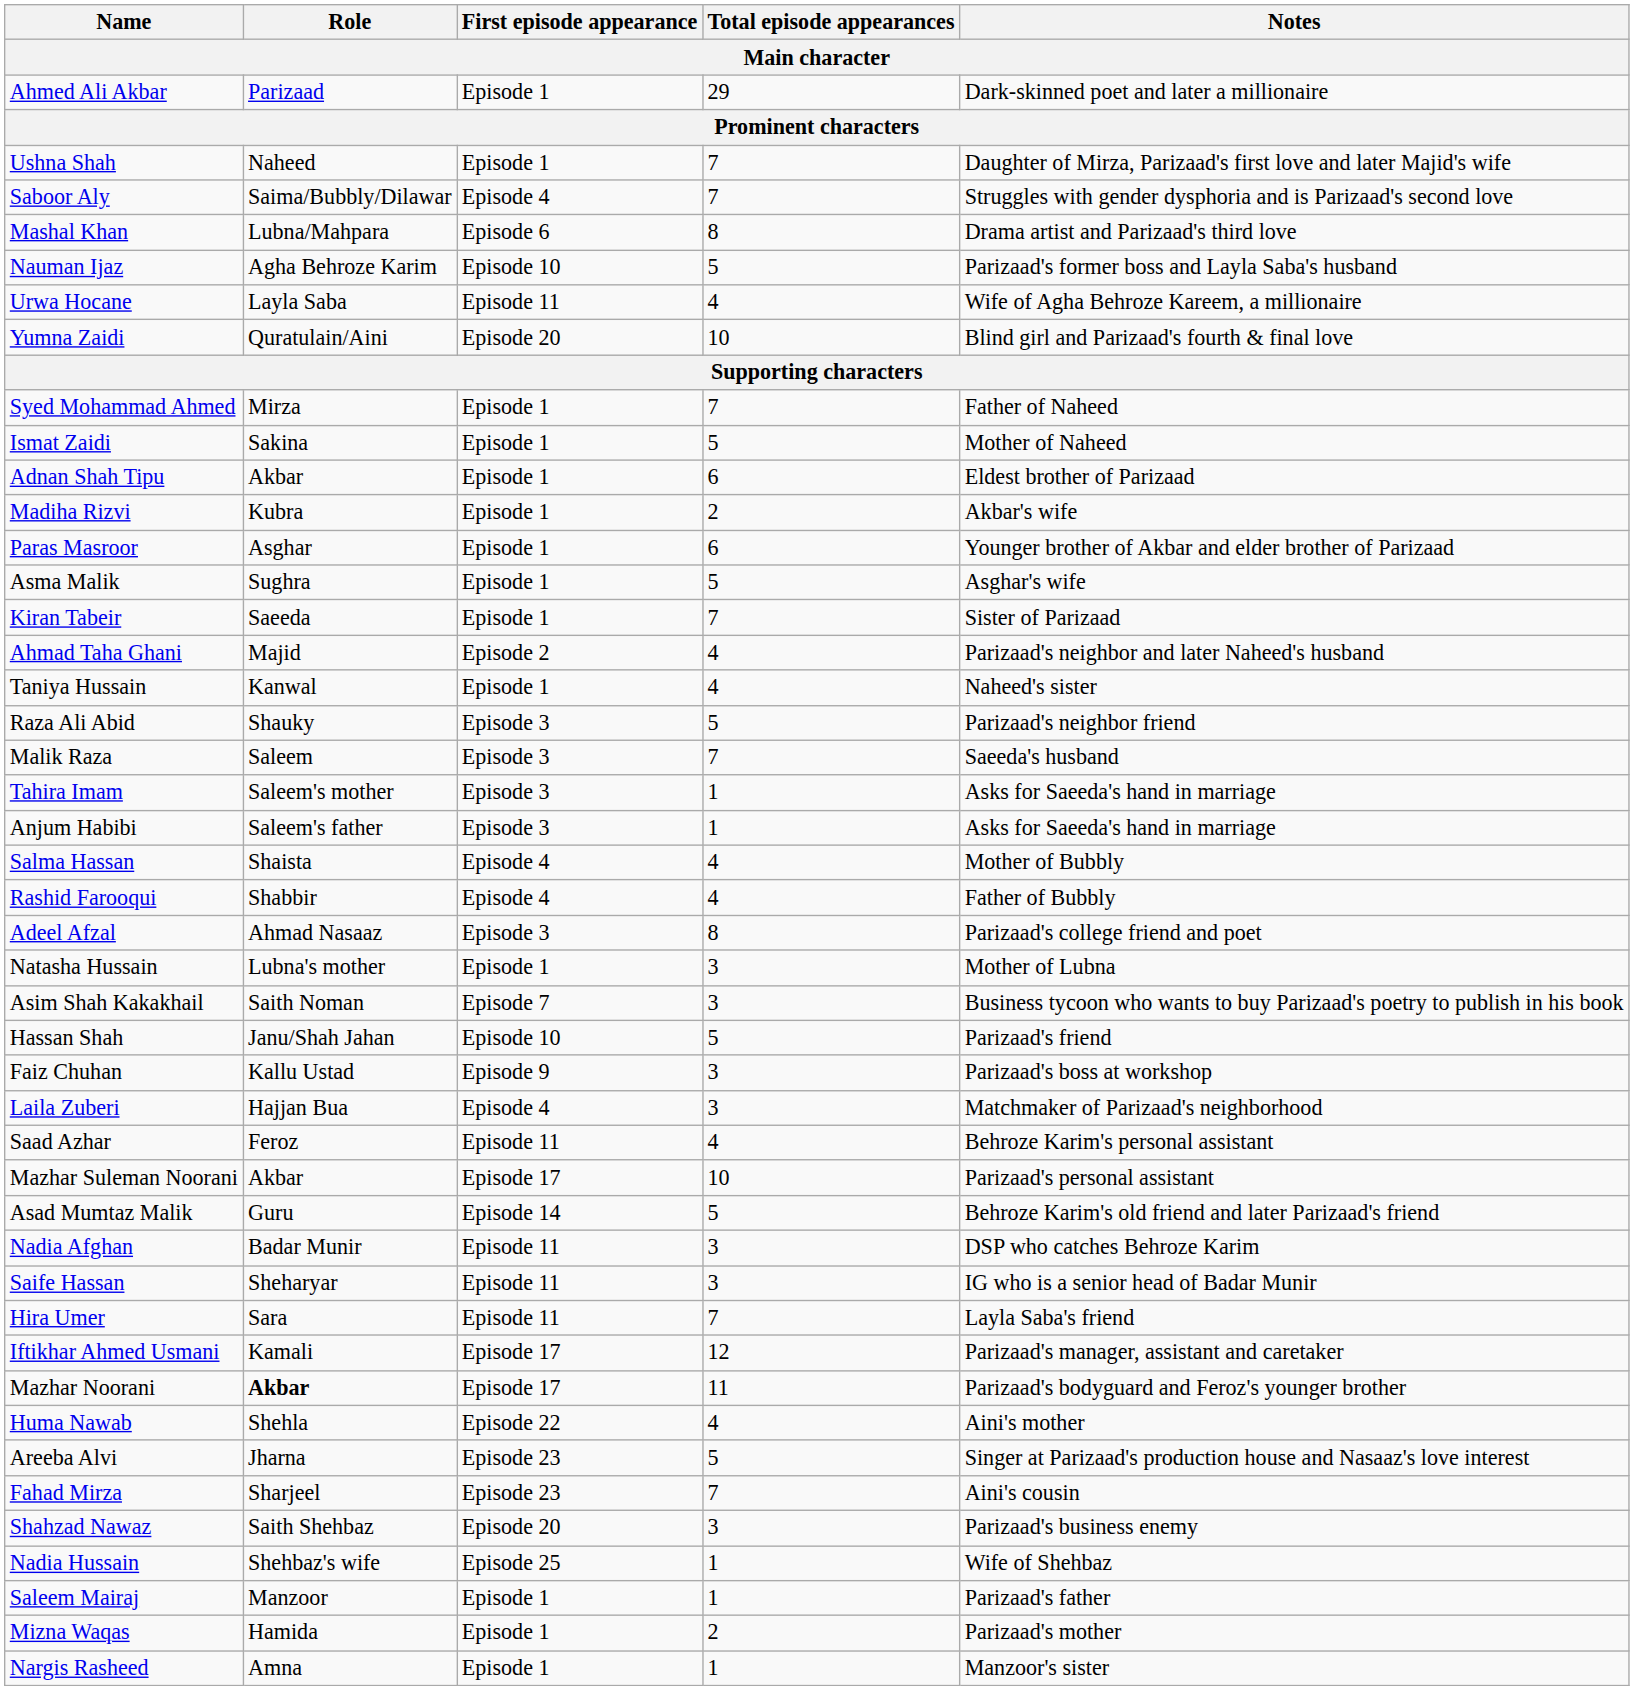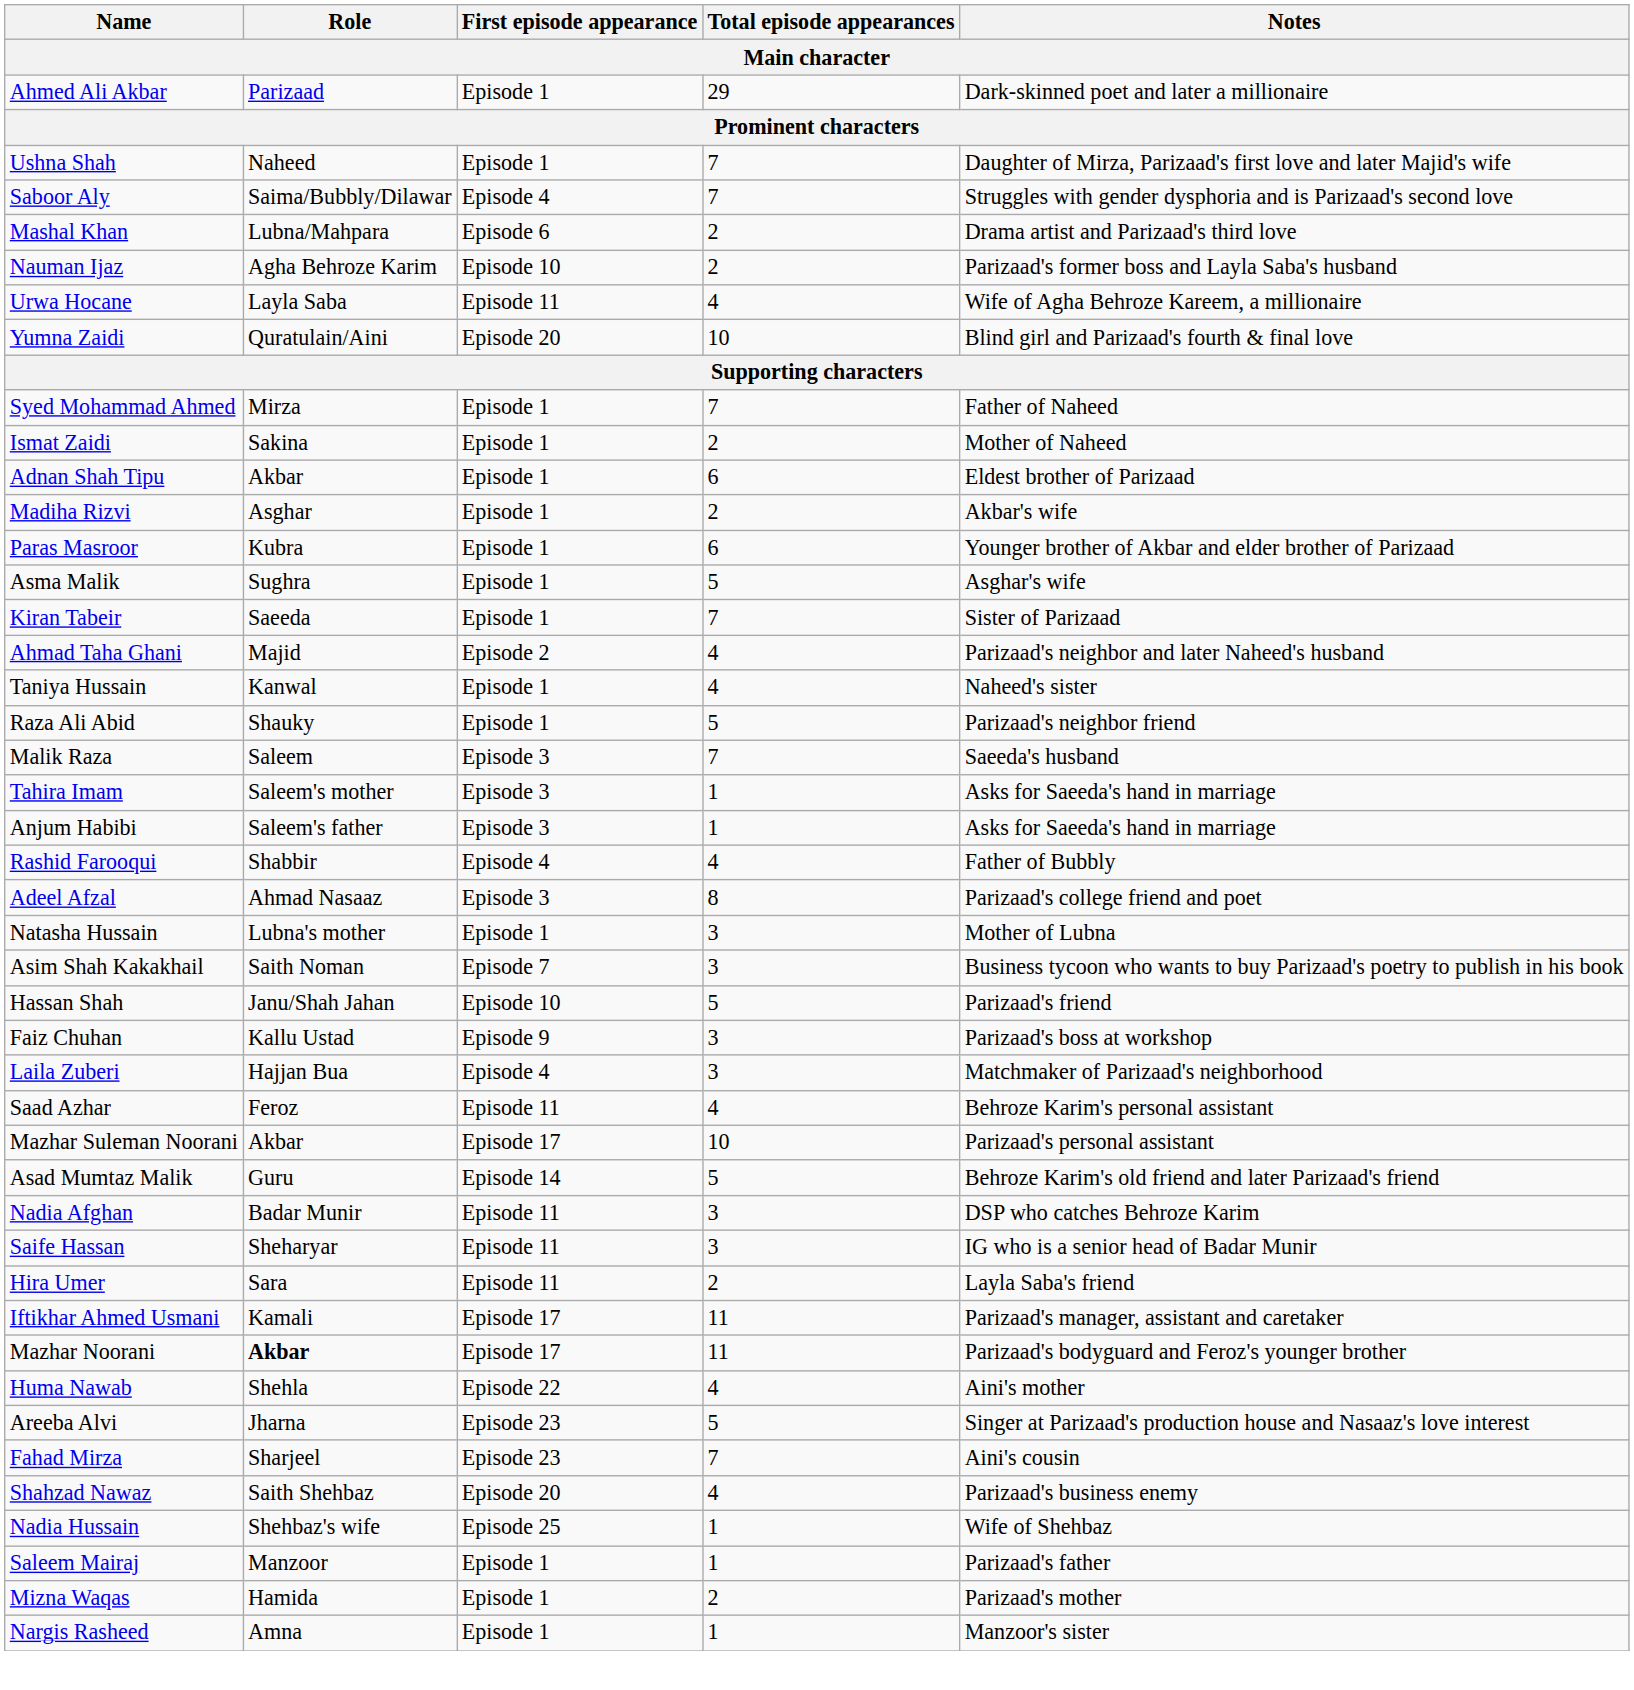Mashal Khan | Total episode appearances: 8 -> 2
Nauman Ijaz | Total episode appearances: 5 -> 2
Ismat Zaidi | Total episode appearances: 5 -> 2
Madiha Rizvi | Role: Kubra -> Asghar
Paras Masroor | Role: Asghar -> Kubra
Raza Ali Abid | First episode appearance: Episode 3 -> Episode 1
- row: Salma Hassan | Shaista | Episode 4 | 4 | Mother of Bubbly
Hira Umer | Total episode appearances: 7 -> 2
Iftikhar Ahmed Usmani | Total episode appearances: 12 -> 11
Shahzad Nawaz | Total episode appearances: 3 -> 4
